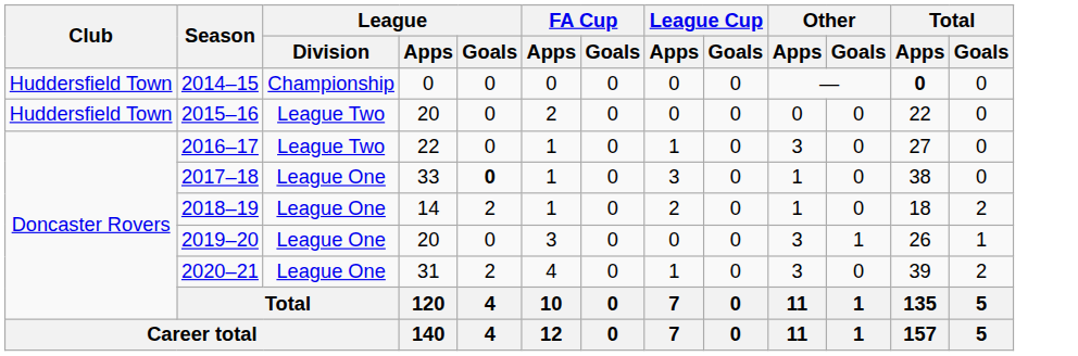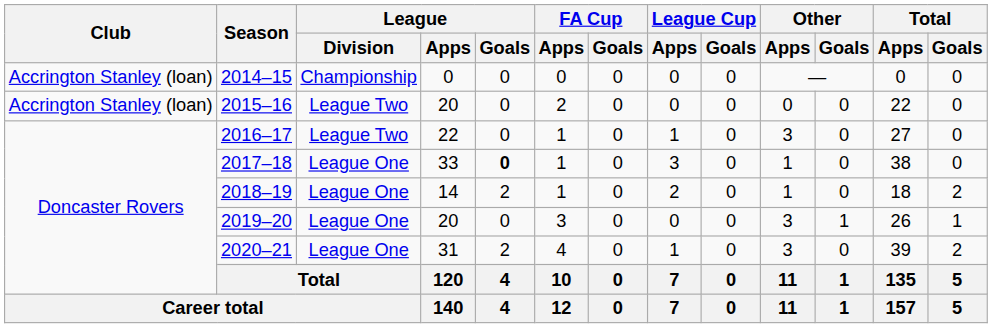2014–15 | Club: Huddersfield Town -> Accrington Stanley (loan)
2014–15 | Total / Apps: bold -> normal
2015–16 | Club: Huddersfield Town -> Accrington Stanley (loan)
